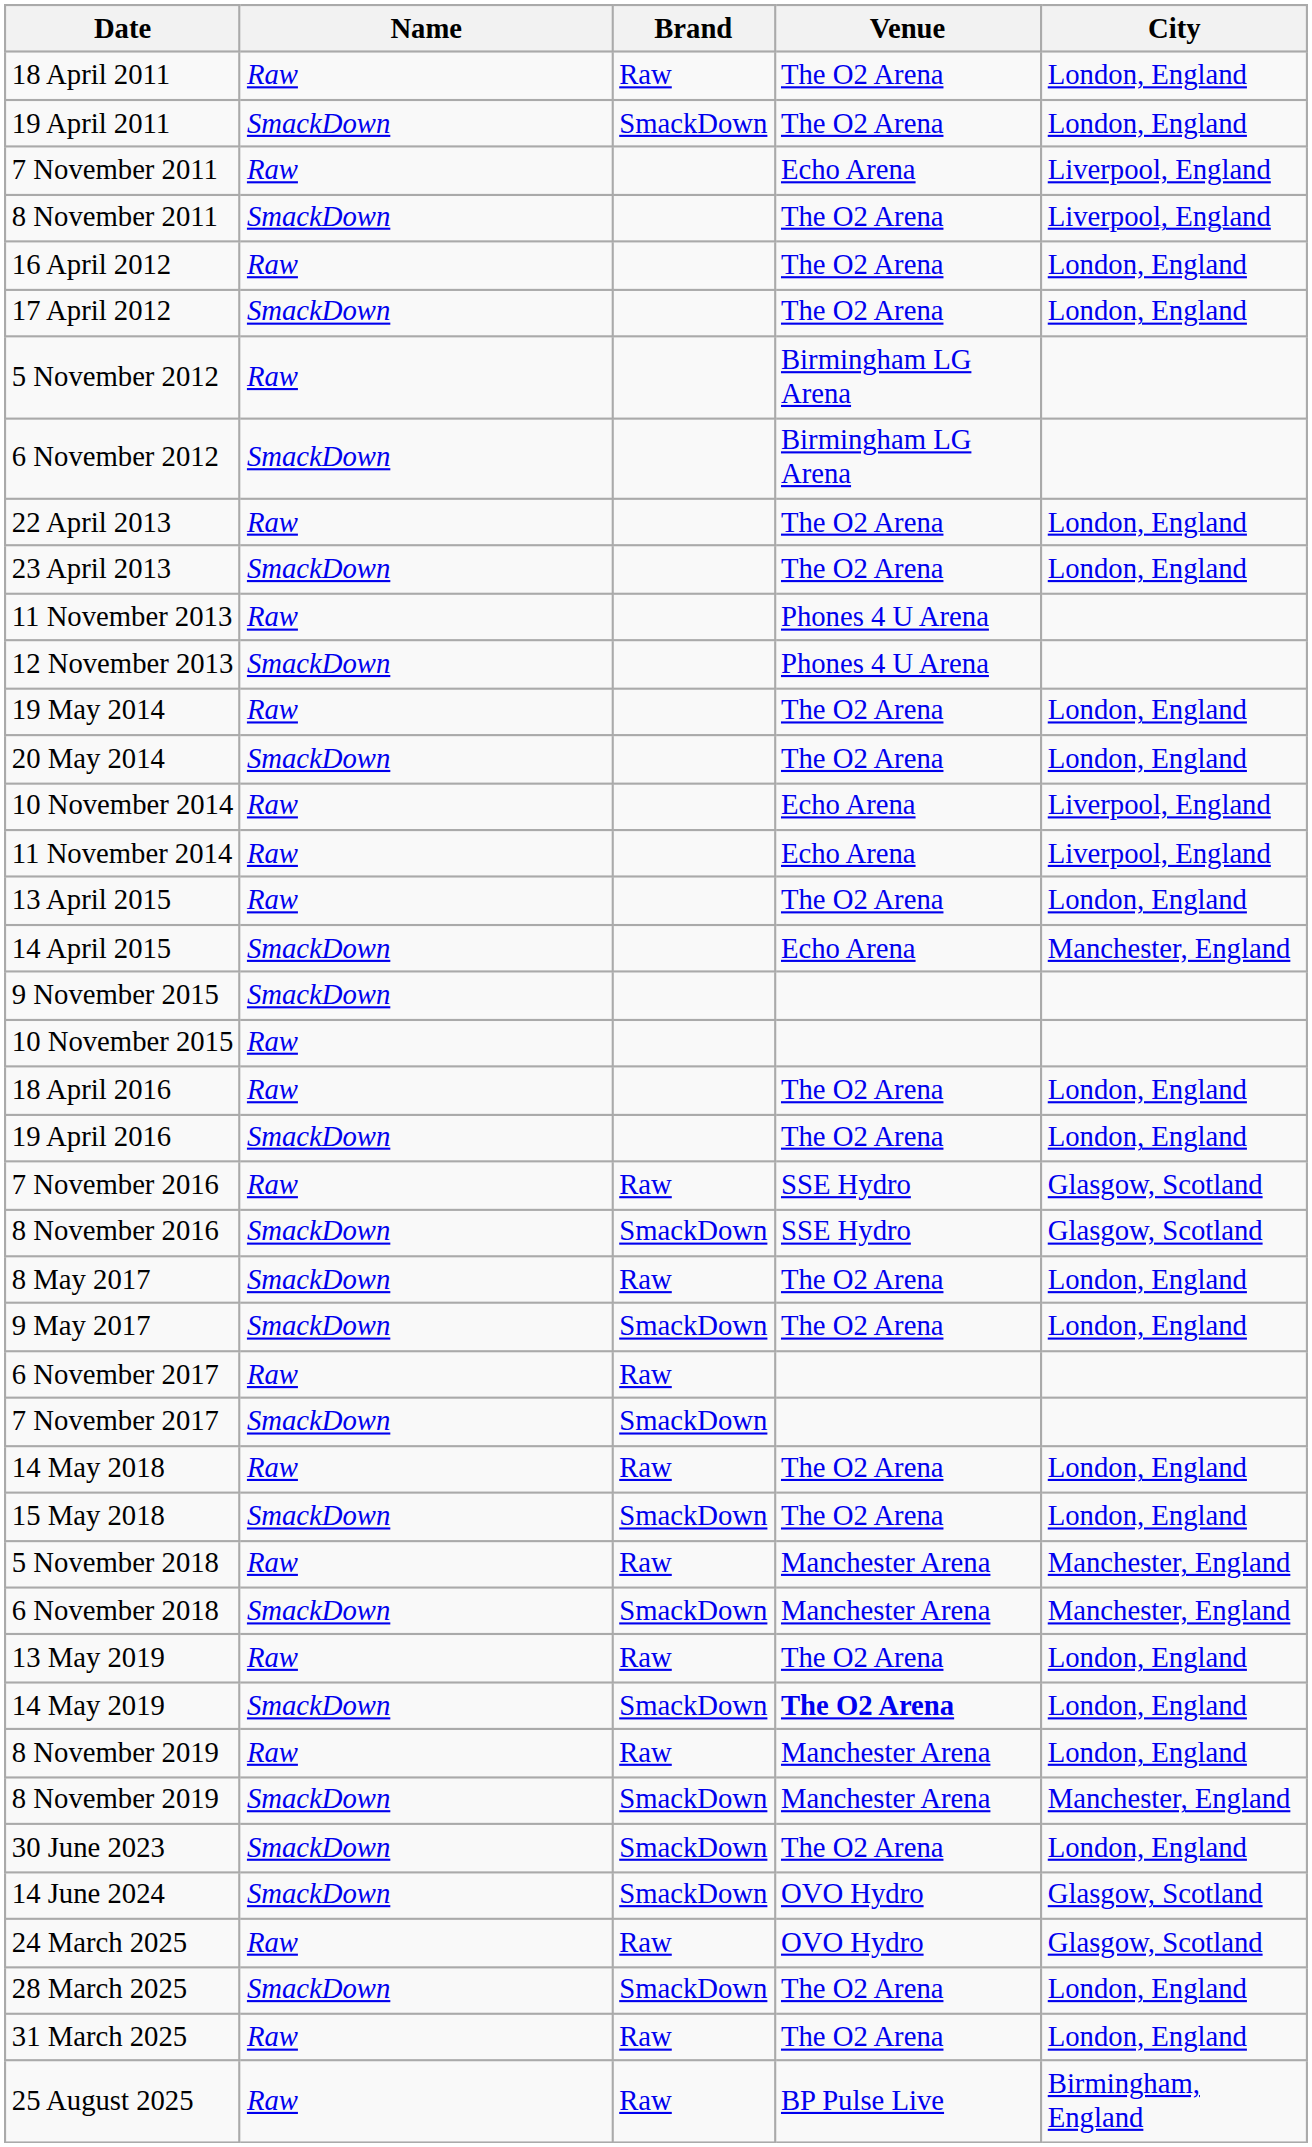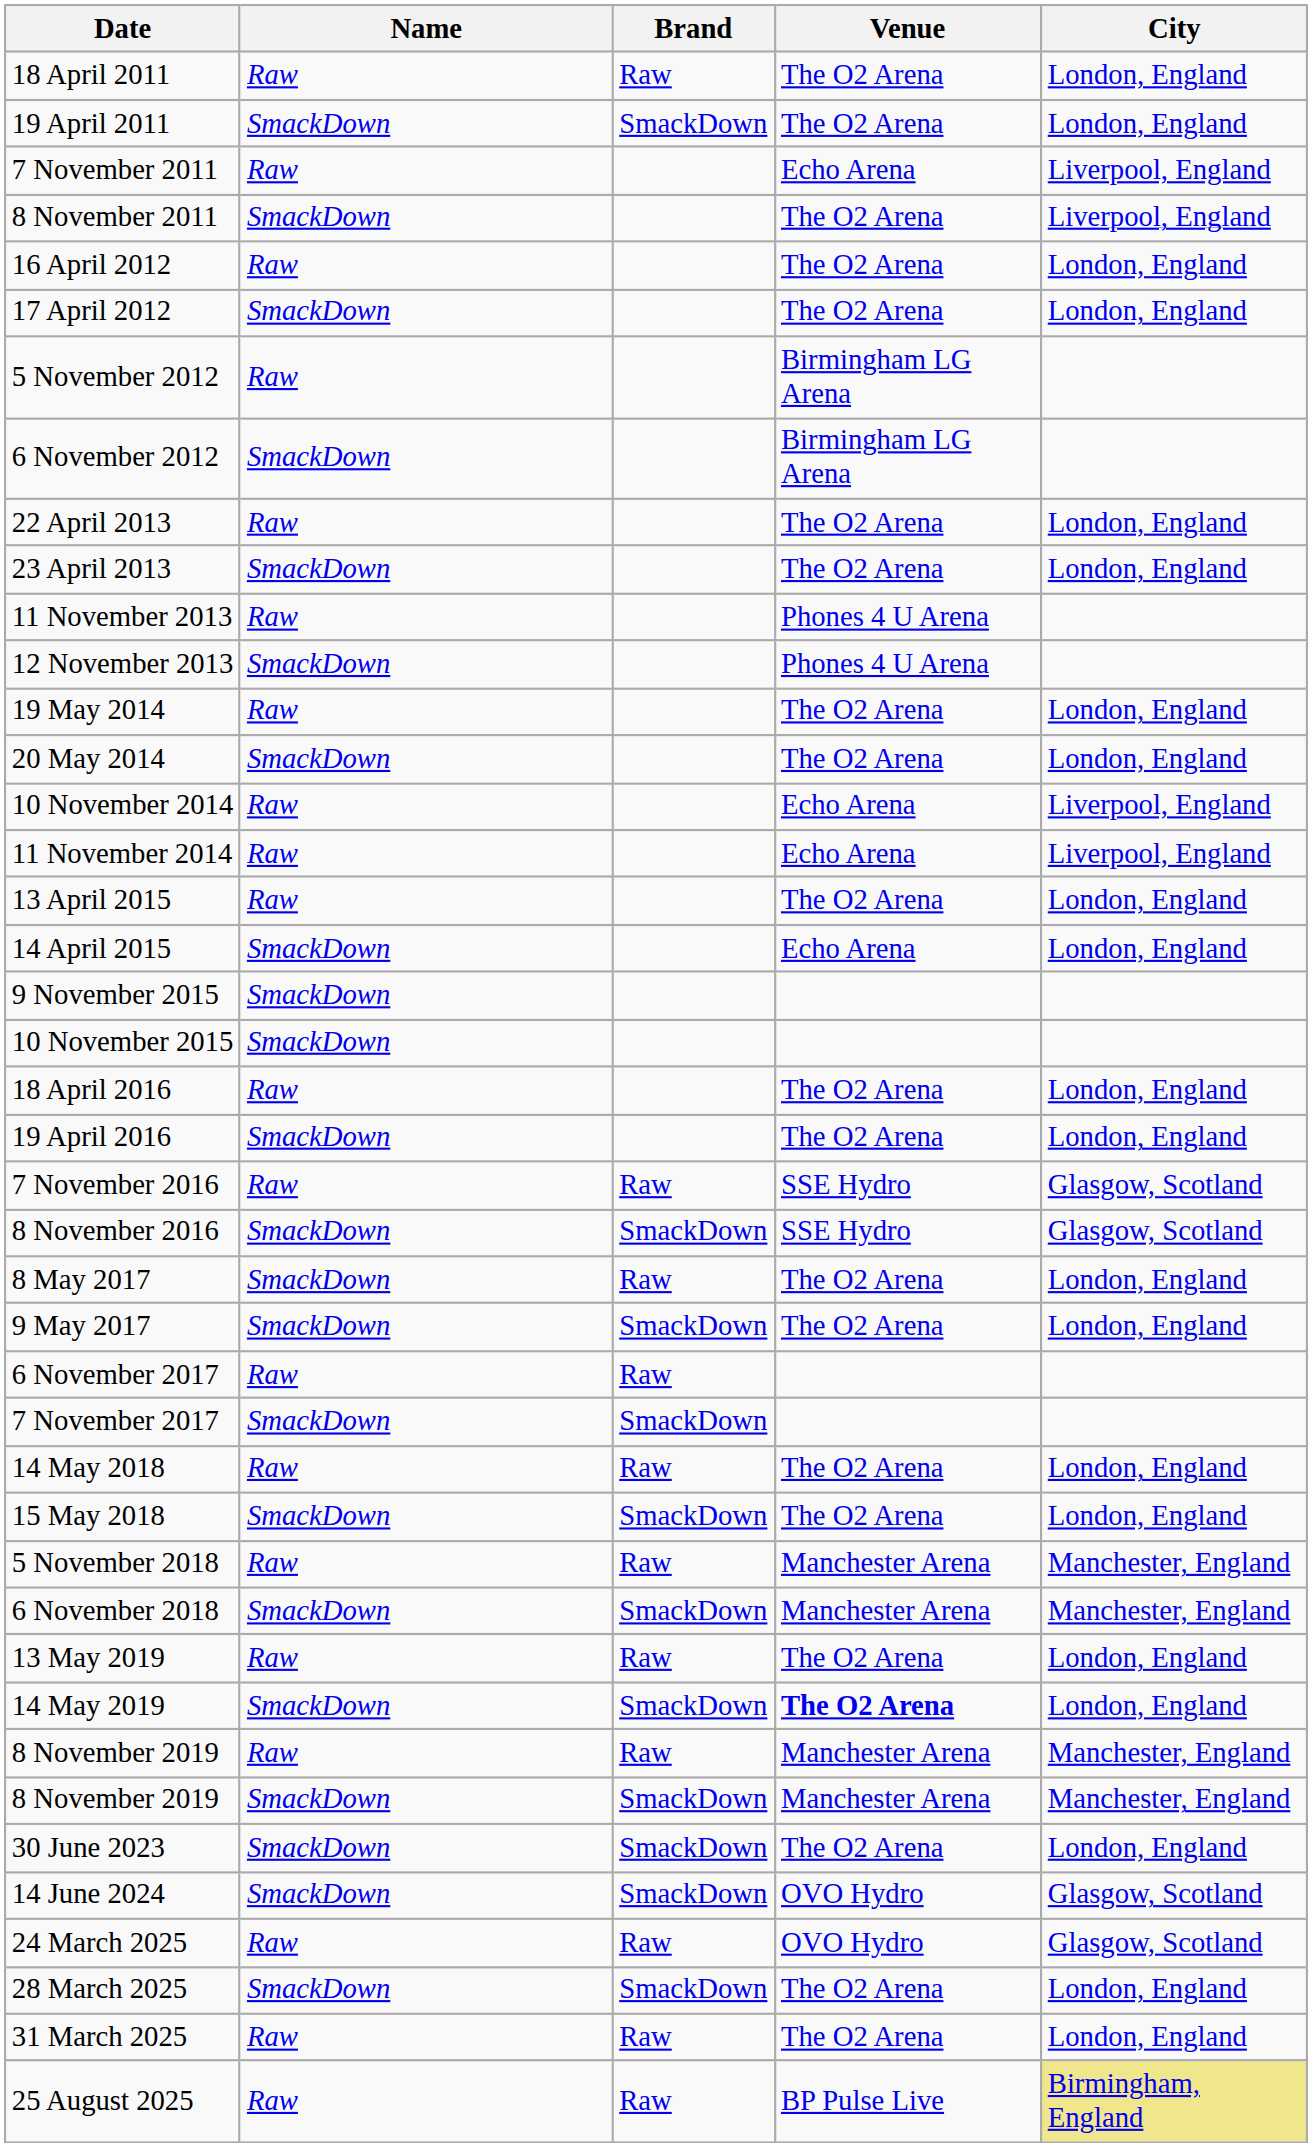14 April 2015 | City: Manchester, England -> London, England
10 November 2015 | Name: Raw -> SmackDown
8 November 2019 / Raw | City: London, England -> Manchester, England
25 August 2025 | City: no background -> khaki background
